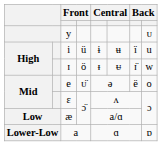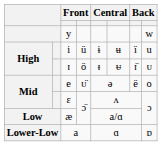y | column 8: ᴜ -> w
ɪ | column 8: w -> ᴜ
